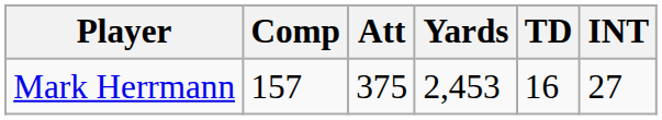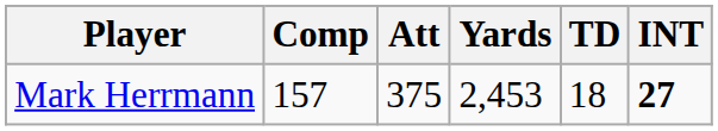Mark Herrmann | TD: 16 -> 18
Mark Herrmann | INT: normal -> bold
